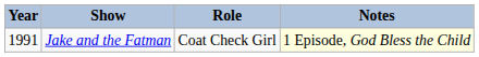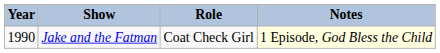Jake and the Fatman | Year: 1991 -> 1990
